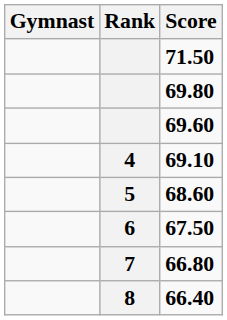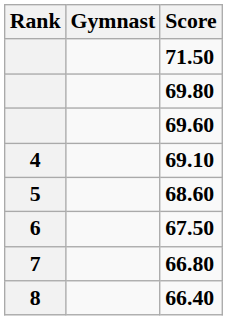columns swapped: Rank <-> Gymnast
